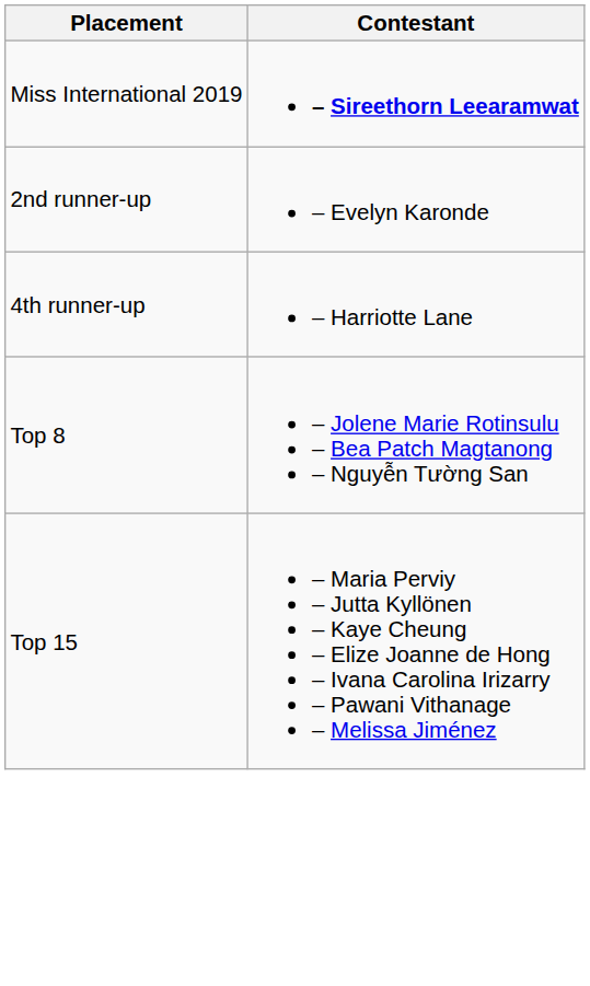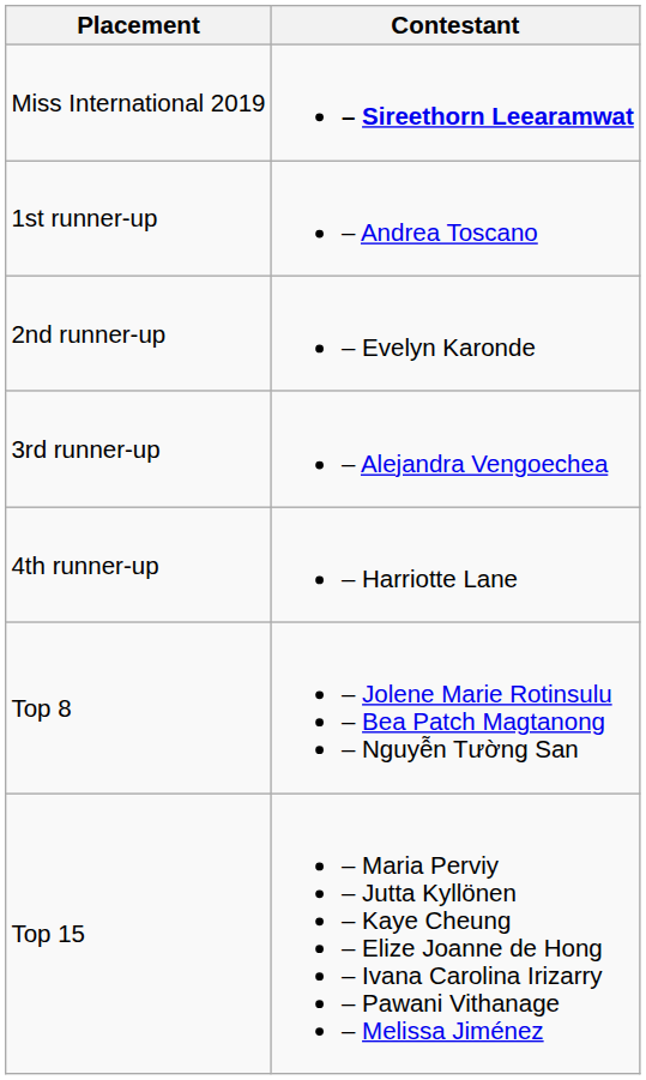+ row: 1st runner-up | – Andrea Toscano
+ row: 3rd runner-up | – Alejandra Vengoechea
